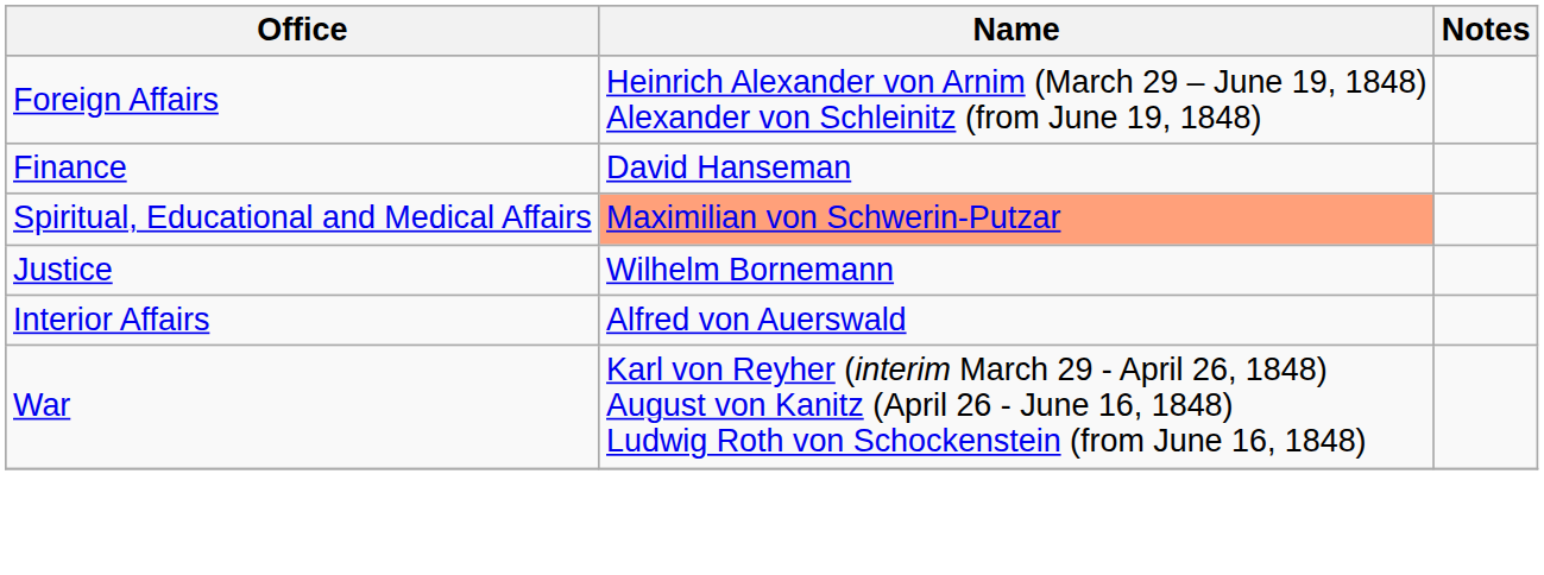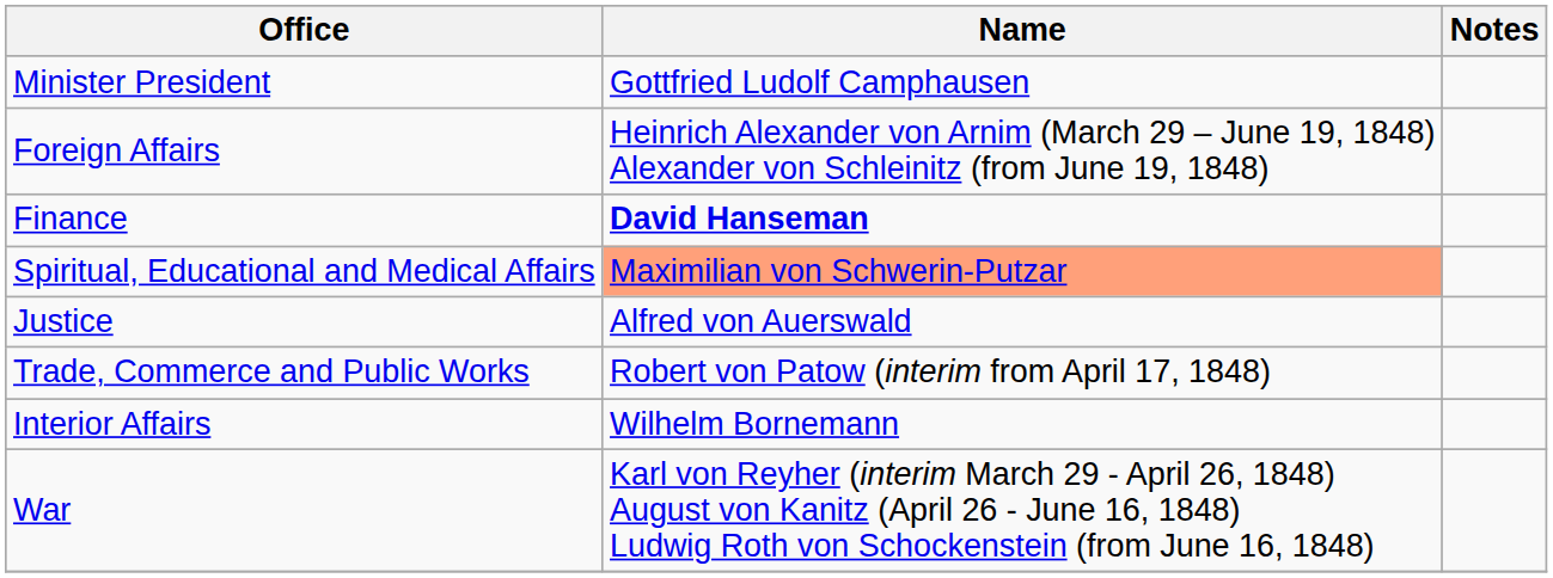+ row: Minister President | Gottfried Ludolf Camphausen
Finance | Name: normal -> bold
Justice | Name: Wilhelm Bornemann -> Alfred von Auerswald
+ row: Trade, Commerce and Public Works | Robert von Patow (interim from April 17, 1848)
Interior Affairs | Name: Alfred von Auerswald -> Wilhelm Bornemann
